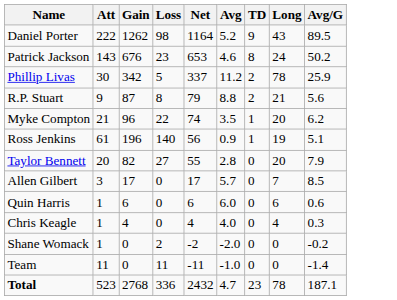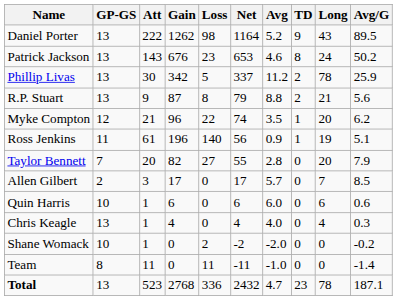+ column: GP-GS | 13 | 13 | 13 | 13 | 12 | 11 | 7 | 2 | 10 | 13 | 10 | 8 | 13
